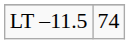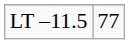LT –11.5 | column 2: 74 -> 77
